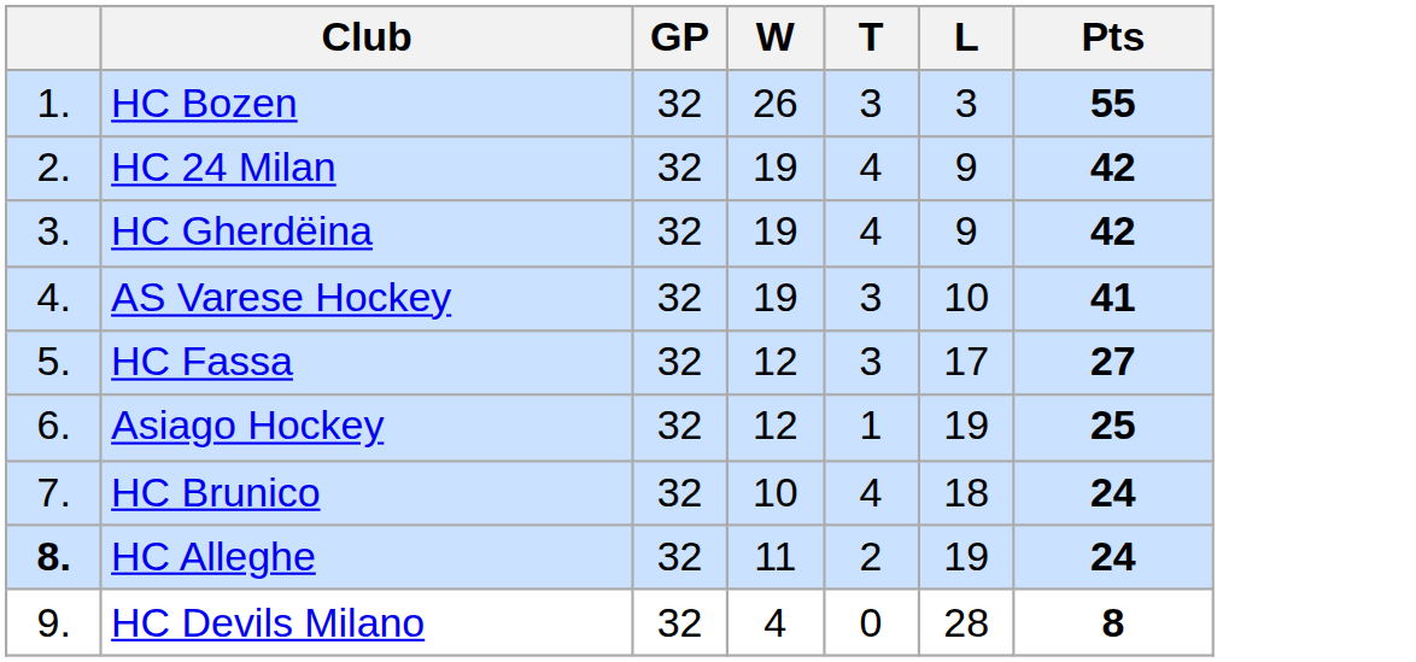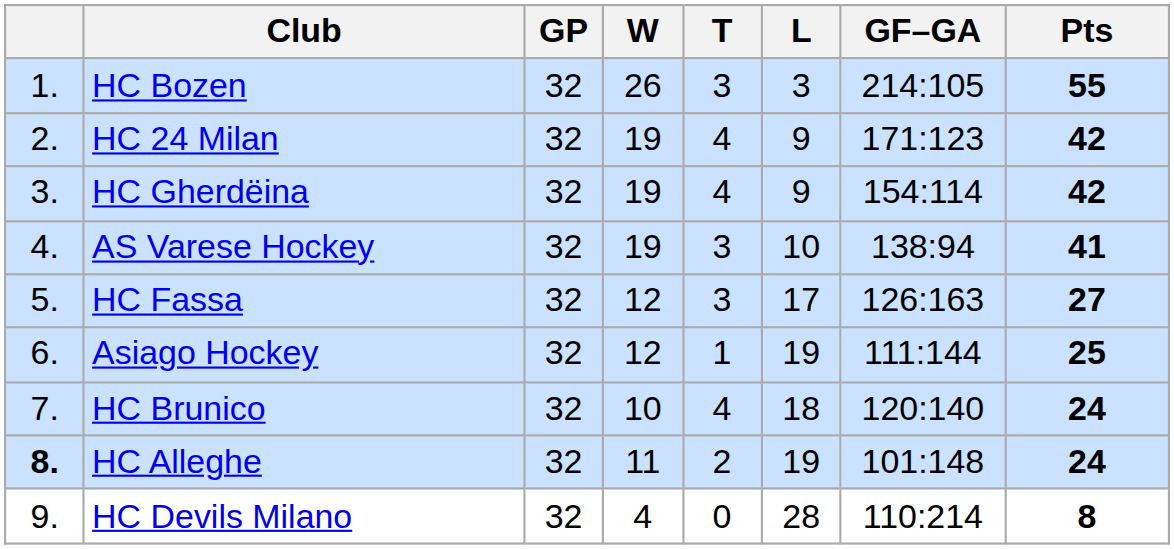+ column: GF–GA | 214:105 | 171:123 | 154:114 | 138:94 | 126:163 | 111:144 | 120:140 | 101:148 | 110:214
